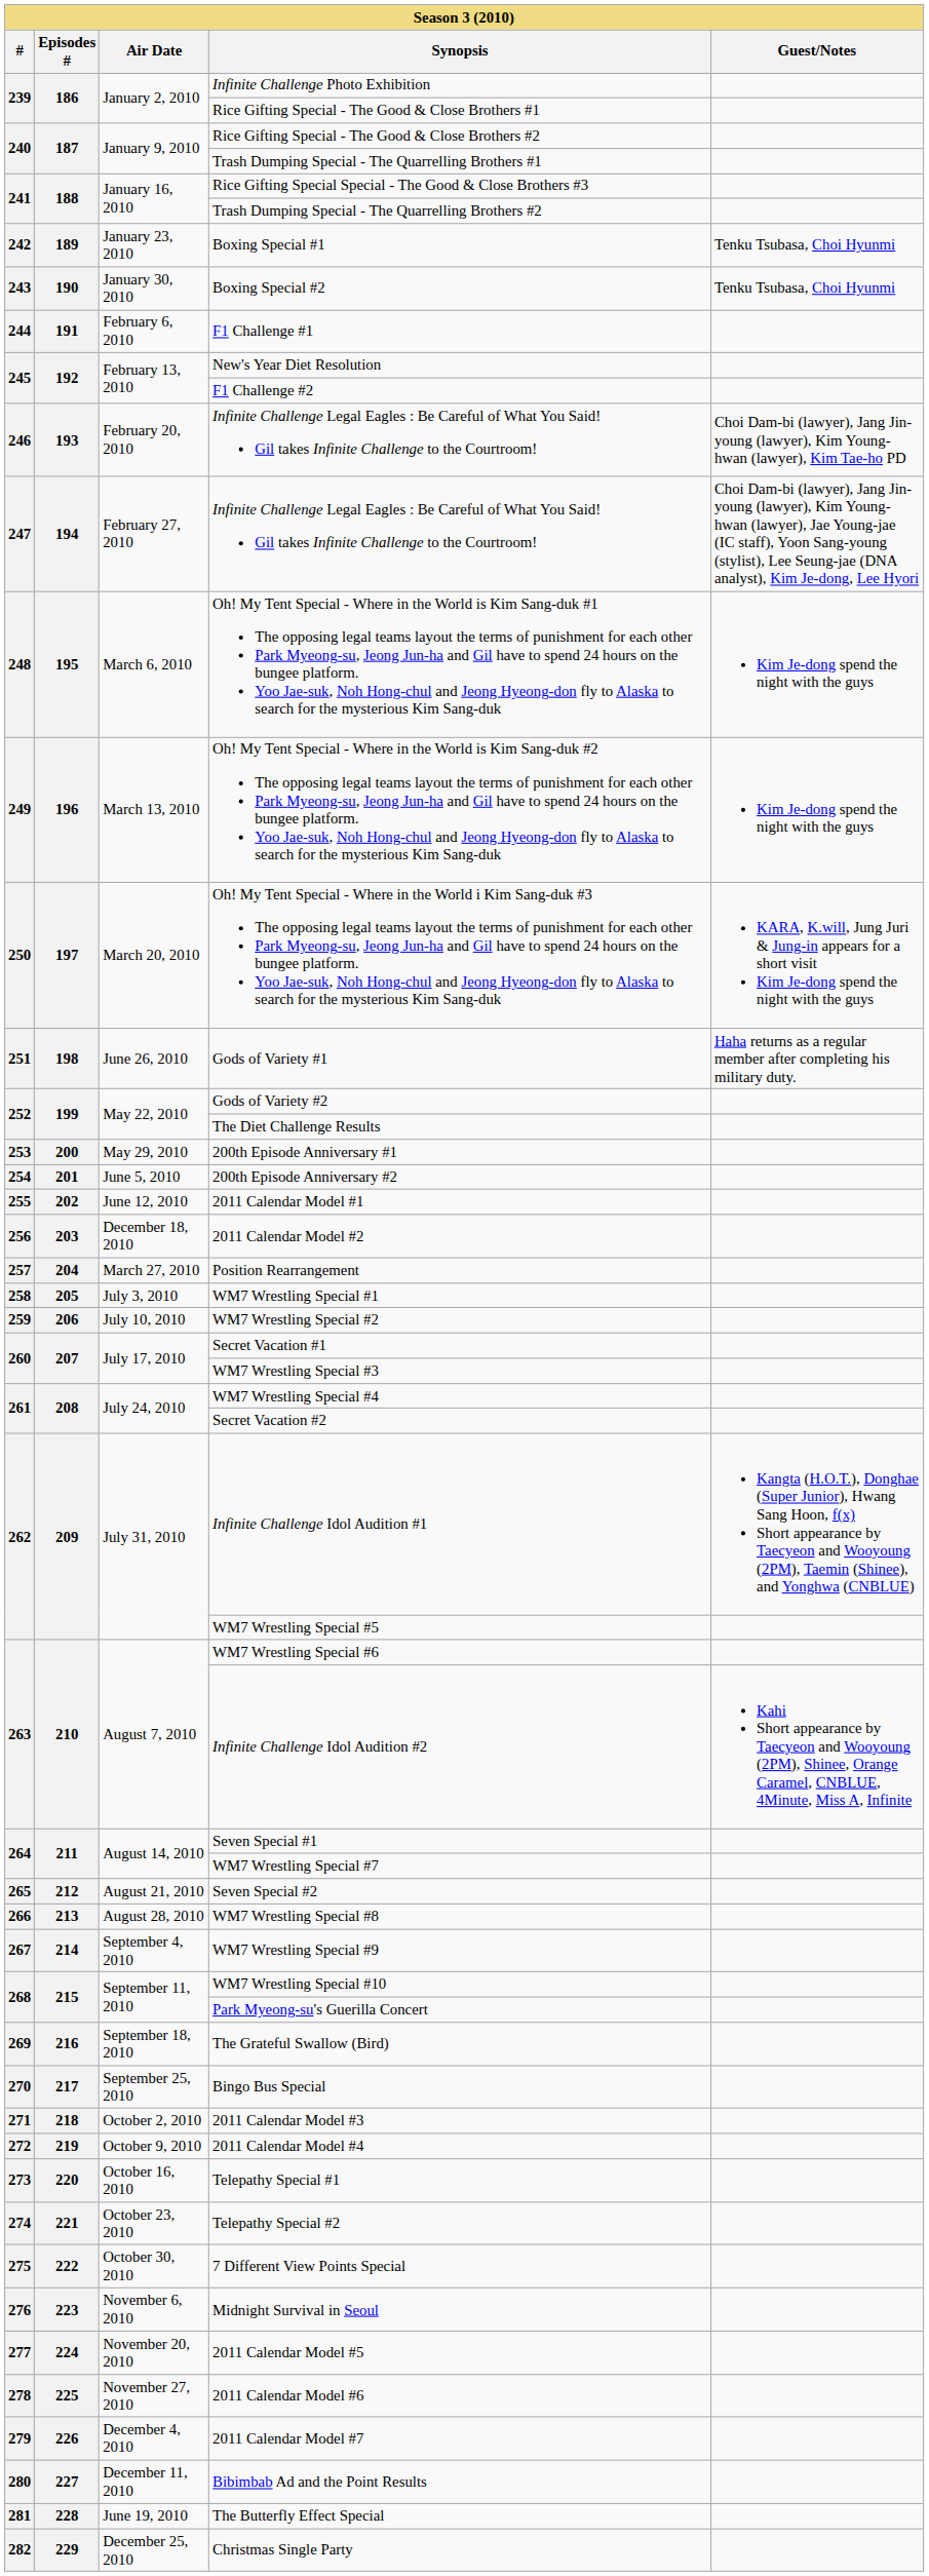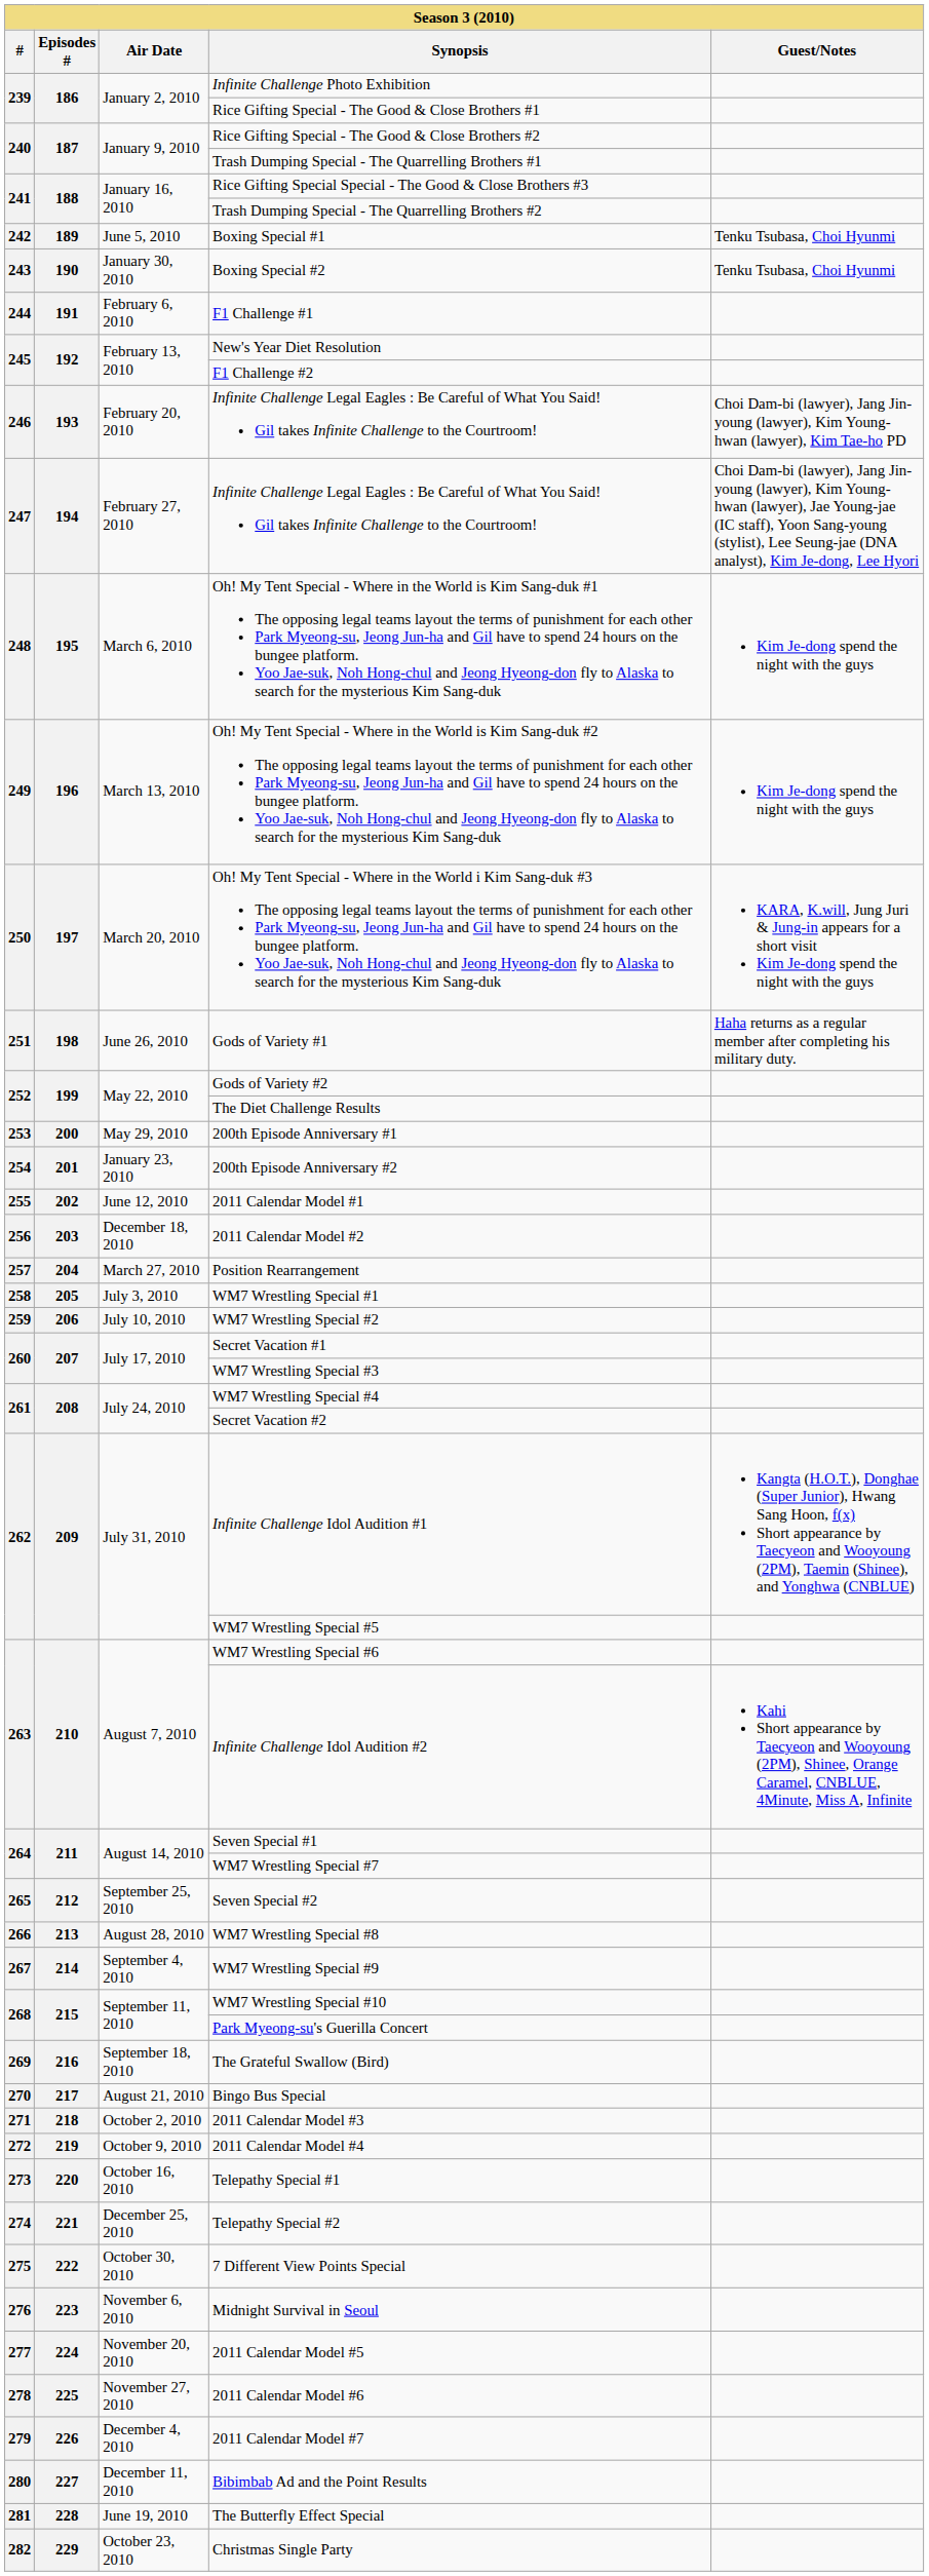Boxing Special #1 | Air Date: January 23, 2010 -> June 5, 2010
200th Episode Anniversary #2 | Air Date: June 5, 2010 -> January 23, 2010
Seven Special #2 | Air Date: August 21, 2010 -> September 25, 2010
Bingo Bus Special | Air Date: September 25, 2010 -> August 21, 2010
Telepathy Special #2 | Air Date: October 23, 2010 -> December 25, 2010
Christmas Single Party | Air Date: December 25, 2010 -> October 23, 2010
